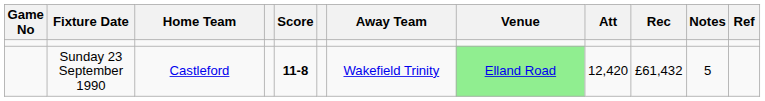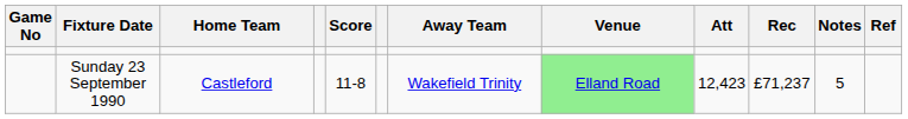Sunday 23 September 1990 | Score: bold -> normal
Sunday 23 September 1990 | Att: 12,420 -> 12,423
Sunday 23 September 1990 | Rec: £61,432 -> £71,237
